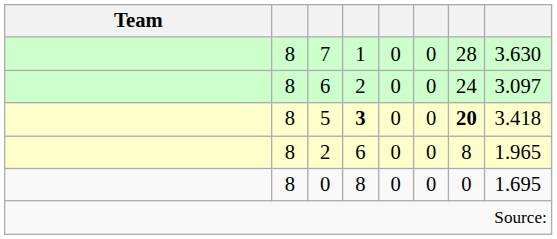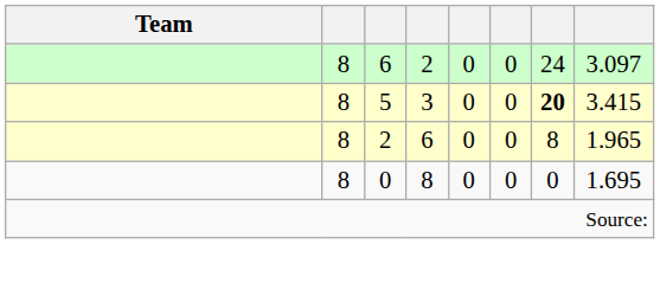- row: 8 | 7 | 1 | 0 | 0 | 28 | 3.630
5 | column 4: bold -> normal
5 | column 8: 3.418 -> 3.415
